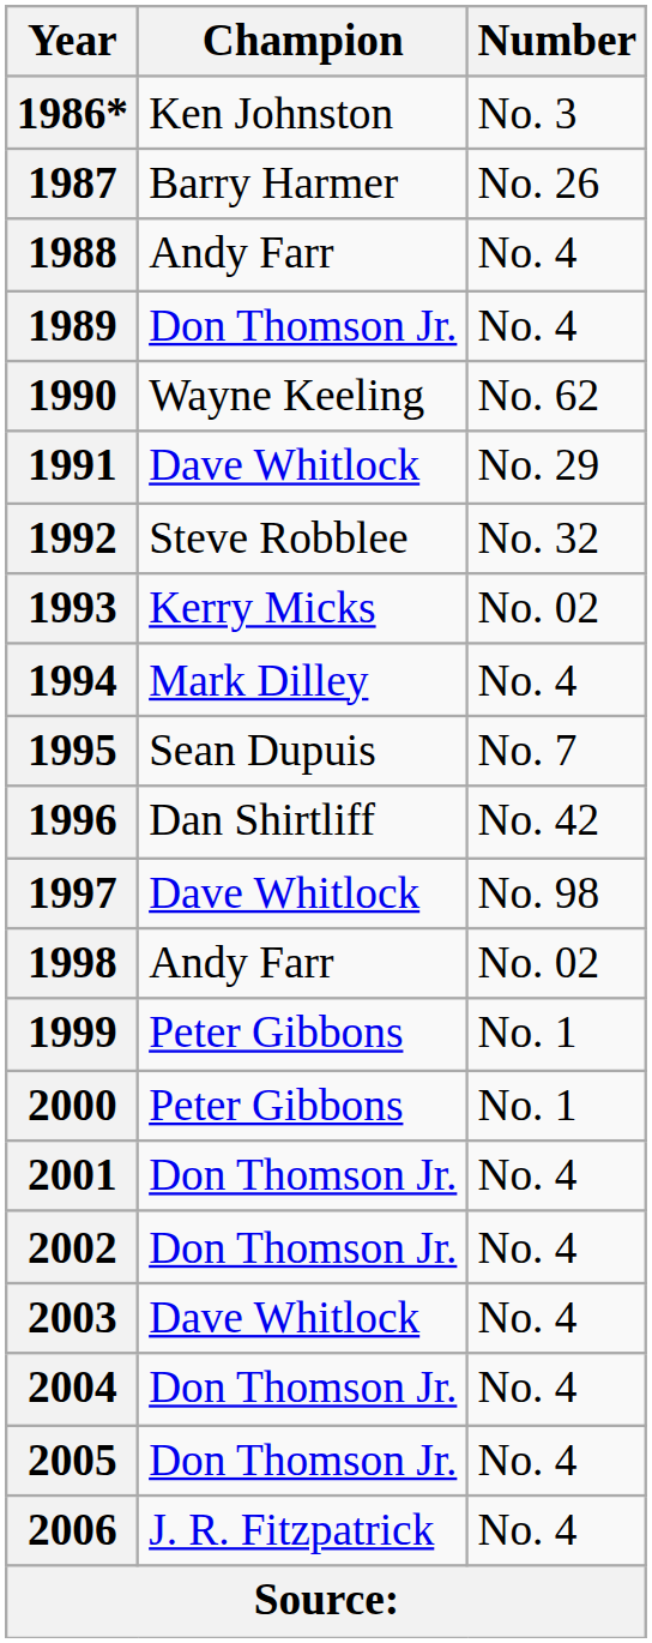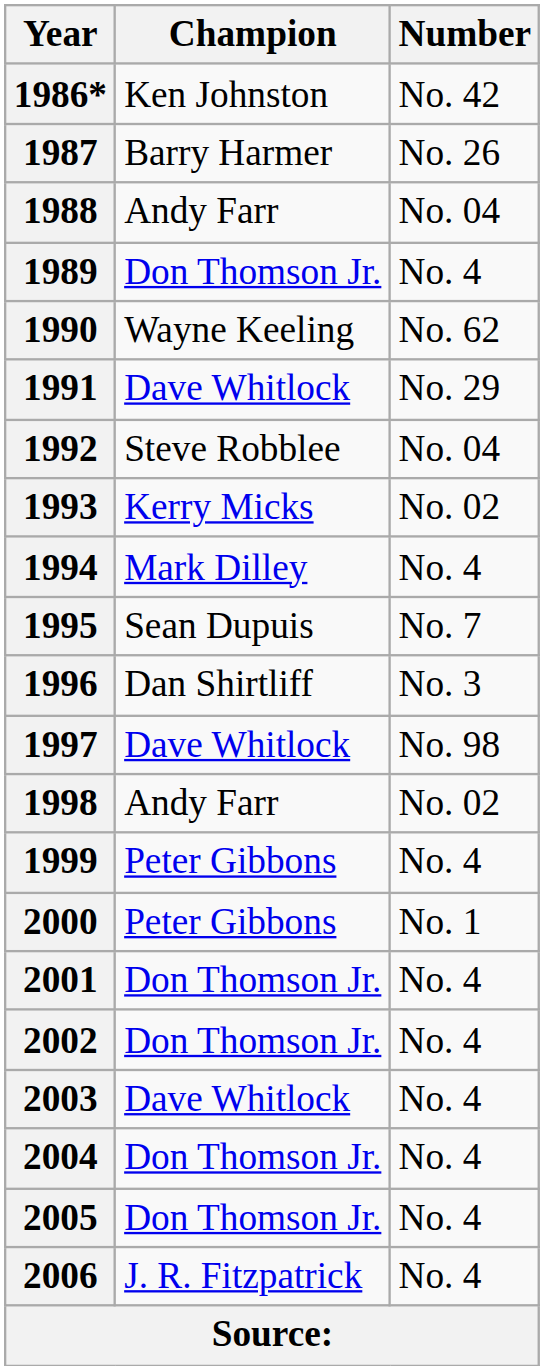1986* | Number: No. 3 -> No. 42
1988 | Number: No. 4 -> No. 04
1992 | Number: No. 32 -> No. 04
1996 | Number: No. 42 -> No. 3
1999 | Number: No. 1 -> No. 4
